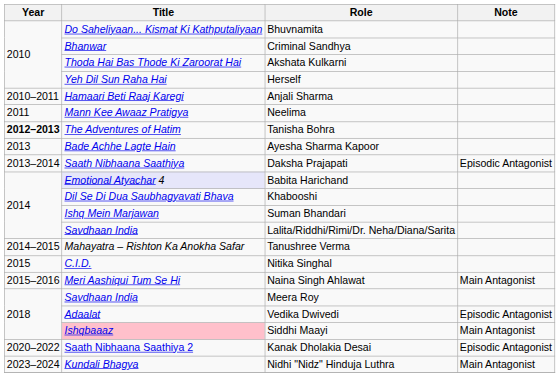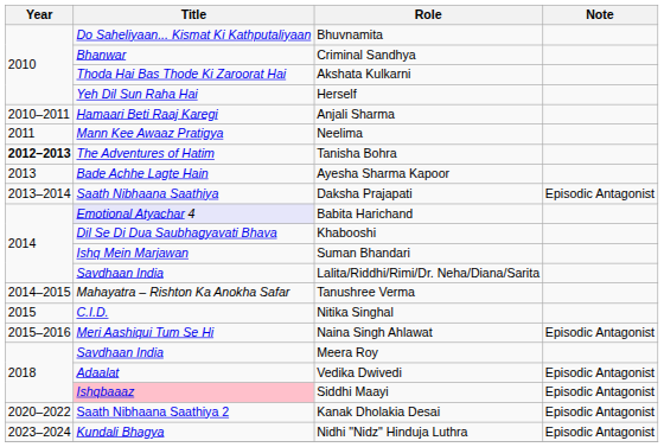Naina Singh Ahlawat | Note: Main Antagonist -> Episodic Antagonist
Siddhi Maayi | Note: Main Antagonist -> Episodic Antagonist
Nidhi "Nidz" Hinduja Luthra | Note: Main Antagonist -> Episodic Antagonist
